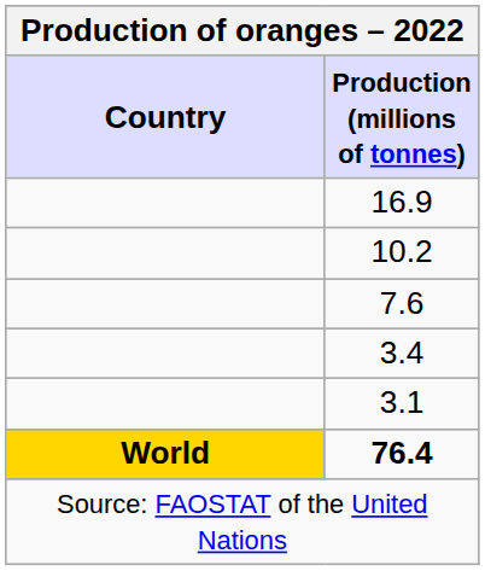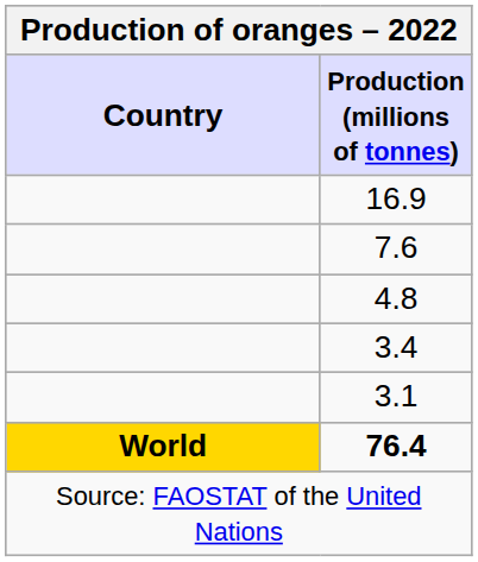- row: 10.2
+ row: 4.8
